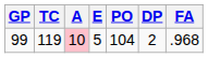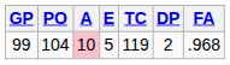columns swapped: PO <-> TC
